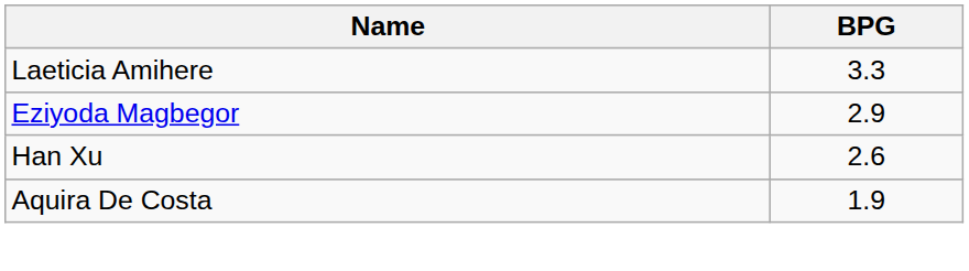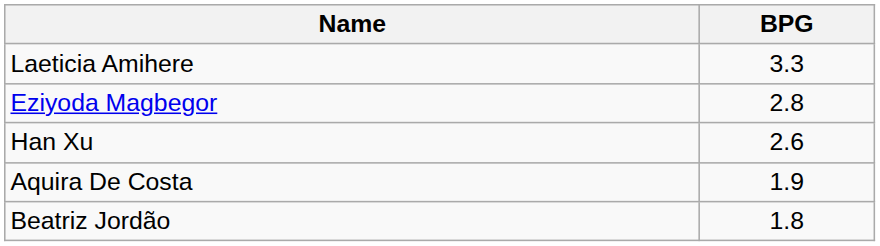Eziyoda Magbegor | BPG: 2.9 -> 2.8
+ row: Beatriz Jordão | 1.8
